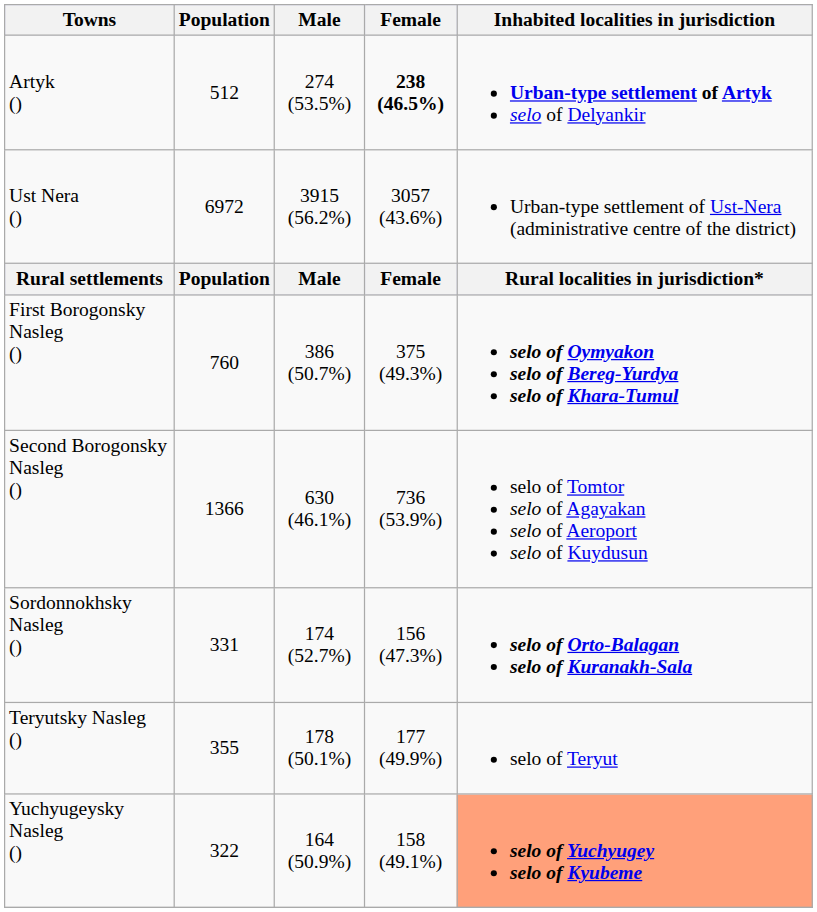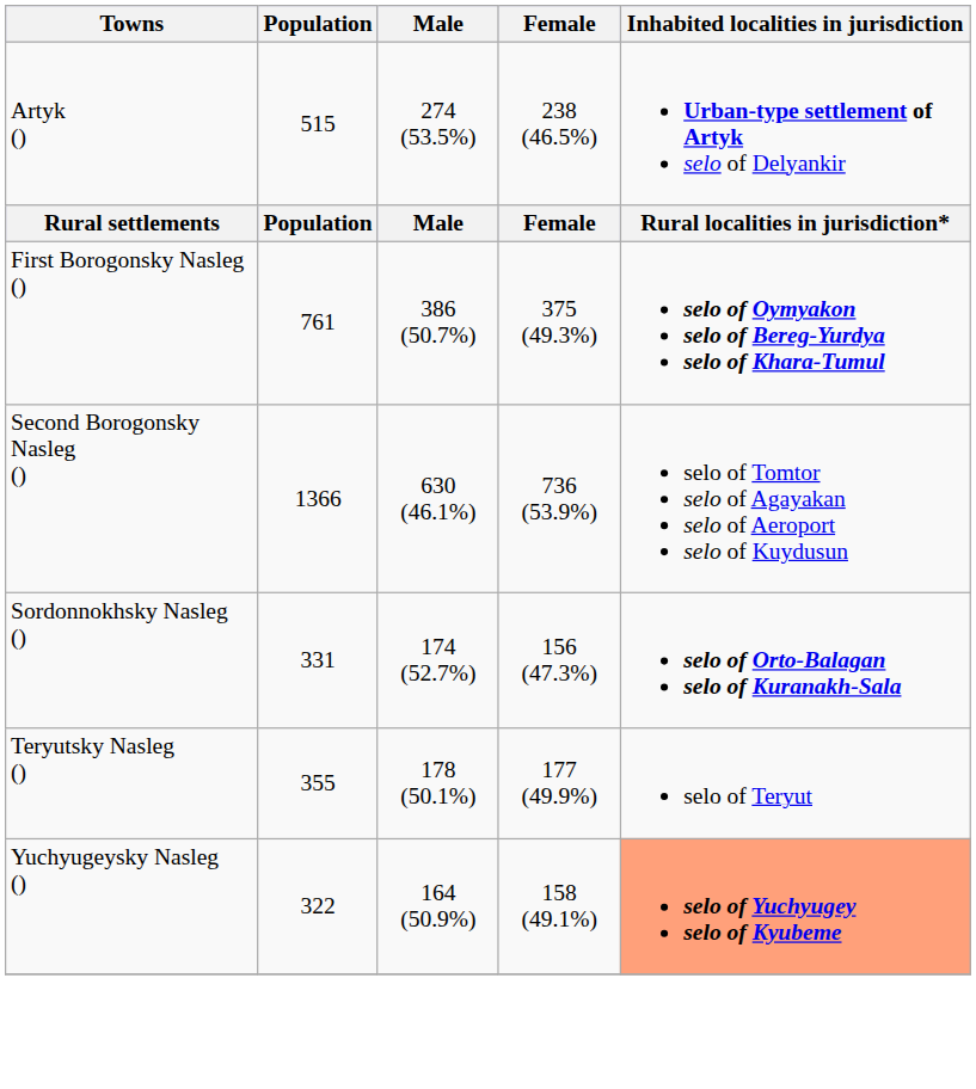Artyk () | Population: 512 -> 515
Artyk () | Female: bold -> normal
- row: Ust Nera () | 6972 | 3915 (56.2%) | 3057 (43.6%) | Urban-type settlement of Ust-Nera (administrative centre of the district)
First Borogonsky Nasleg () | Population: 760 -> 761
